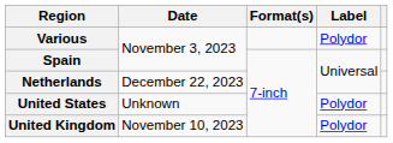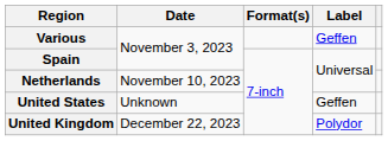Various | Label: Polydor -> Geffen
Netherlands | Date: December 22, 2023 -> November 10, 2023
United States | Label: Polydor -> Geffen
United Kingdom | Date: November 10, 2023 -> December 22, 2023
